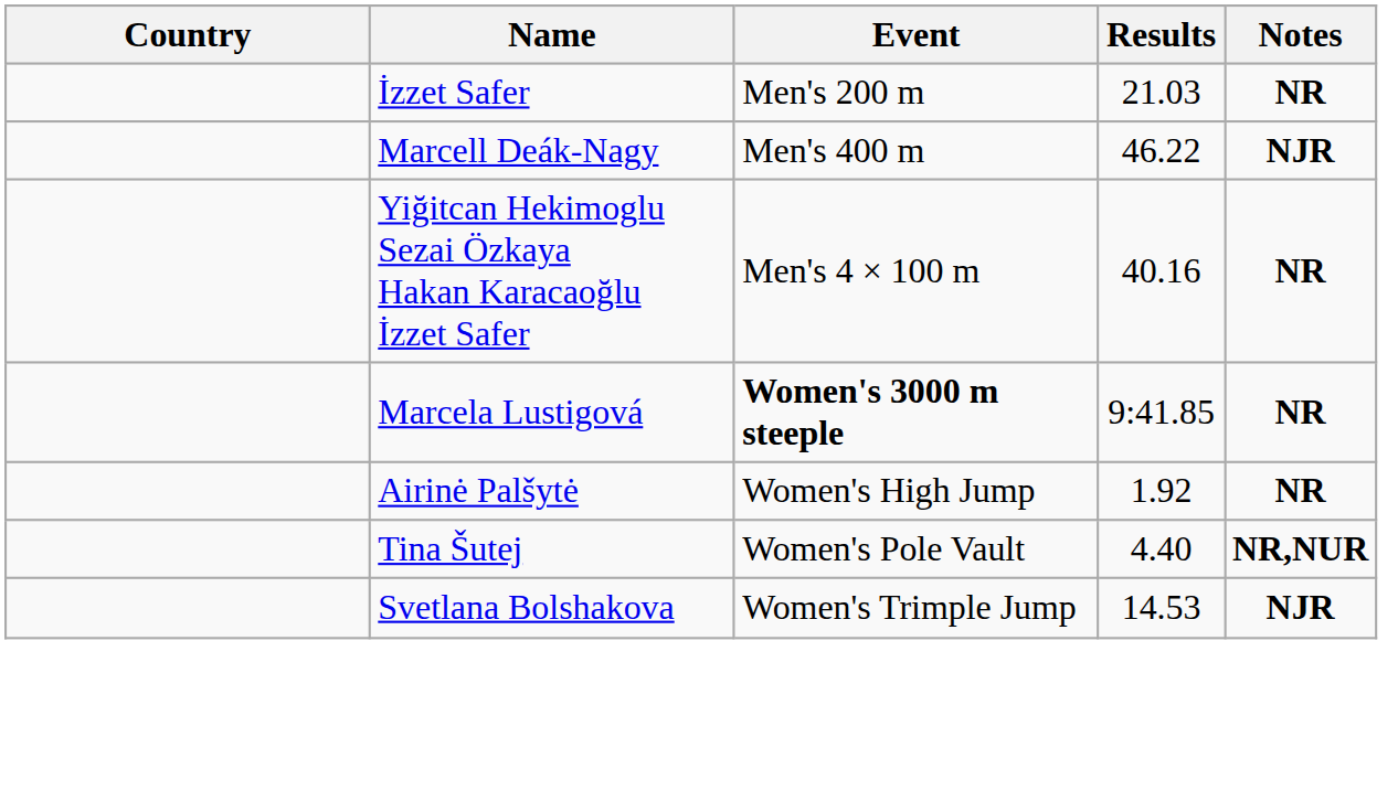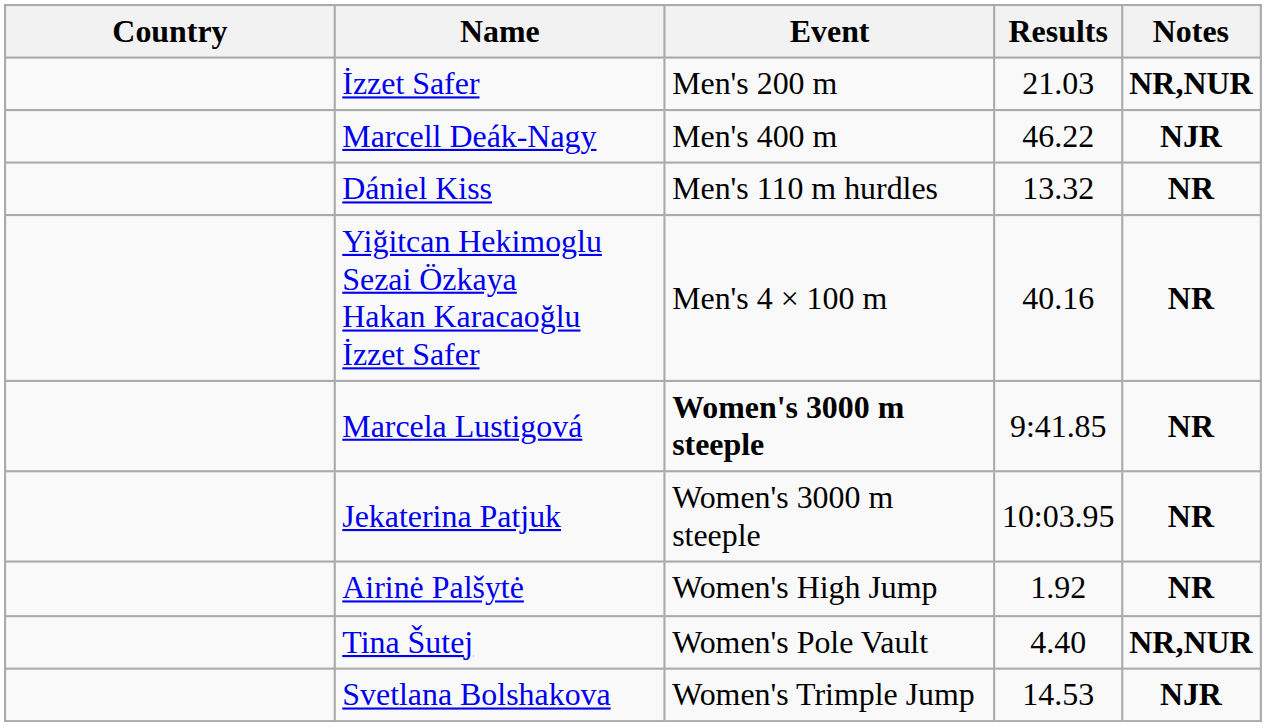İzzet Safer | Notes: NR -> NR,NUR
+ row: Dániel Kiss | Men's 110 m hurdles | 13.32 | NR
+ row: Jekaterina Patjuk | Women's 3000 m steeple | 10:03.95 | NR
